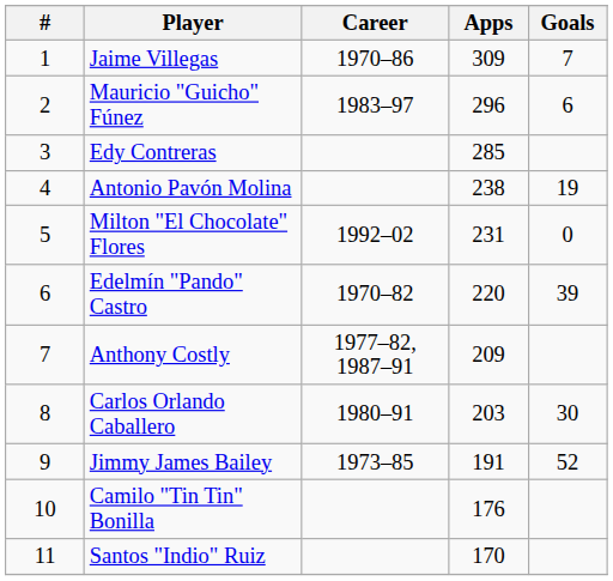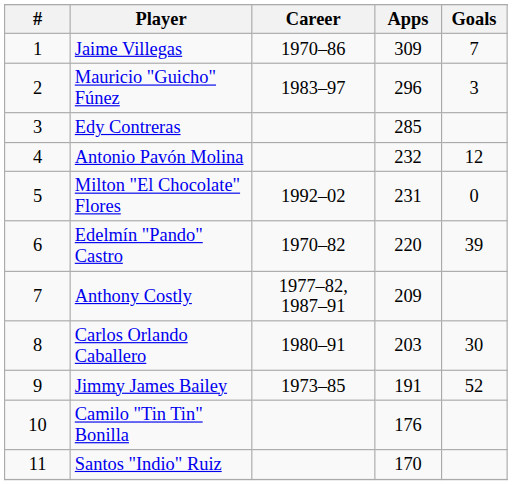Mauricio "Guicho" Fúnez | Goals: 6 -> 3
Antonio Pavón Molina | Apps: 238 -> 232
Antonio Pavón Molina | Goals: 19 -> 12
